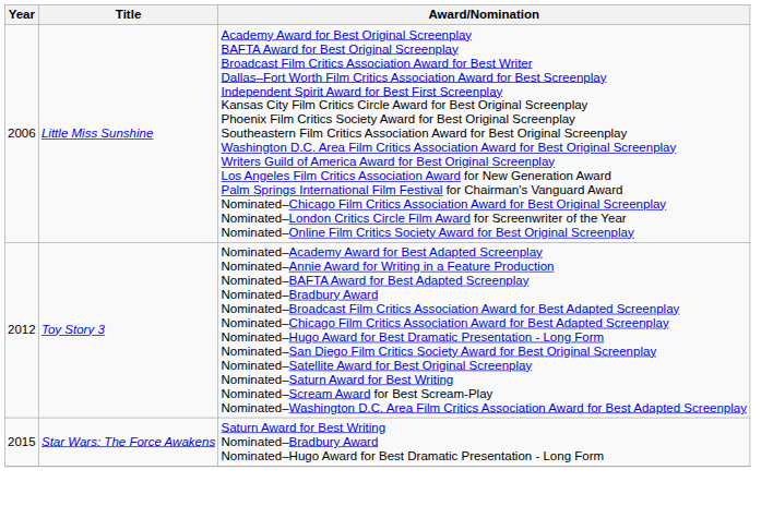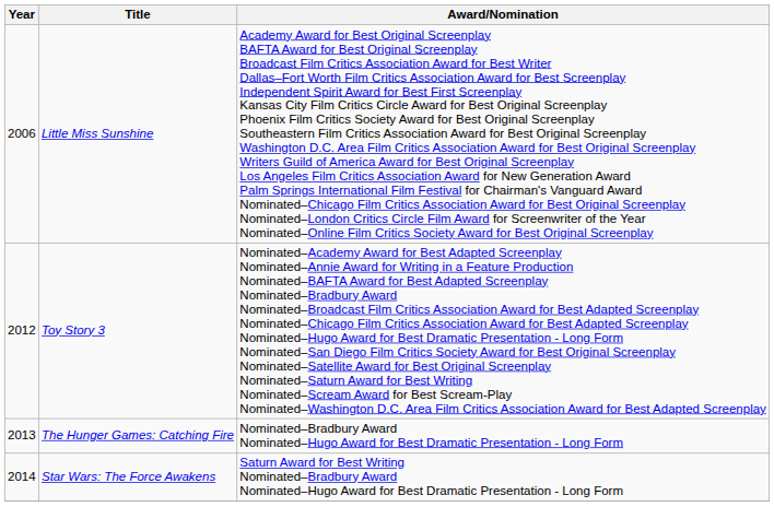+ row: 2013 | The Hunger Games: Catching Fire | Nominated–Bradbury Award Nominated–Hugo Award for Best Dramatic Presentation - Long Form
Star Wars: The Force Awakens | Year: 2015 -> 2014
